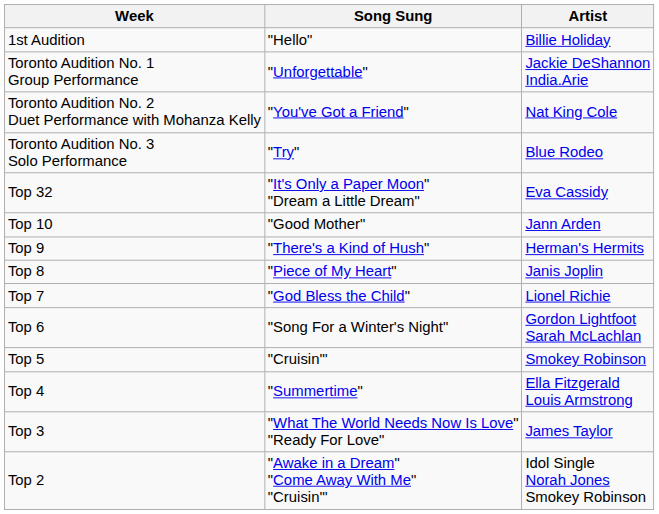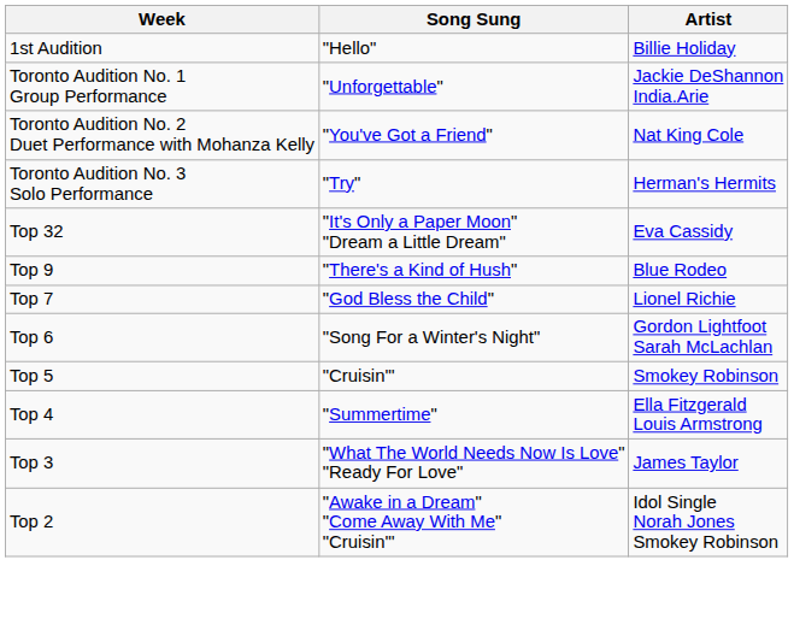Toronto Audition No. 3 Solo Performance | Artist: Blue Rodeo -> Herman's Hermits
- row: Top 10 | "Good Mother" | Jann Arden
Top 9 | Artist: Herman's Hermits -> Blue Rodeo
- row: Top 8 | "Piece of My Heart" | Janis Joplin
